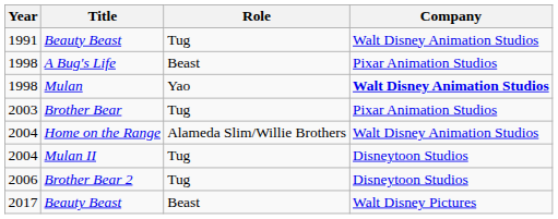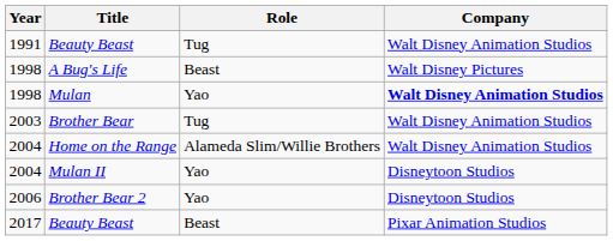A Bug's Life | Company: Pixar Animation Studios -> Walt Disney Pictures
Brother Bear | Company: Pixar Animation Studios -> Walt Disney Animation Studios
Mulan II | Role: Tug -> Yao
Brother Bear 2 | Role: Tug -> Yao
2017 / Beauty Beast | Company: Walt Disney Pictures -> Pixar Animation Studios
